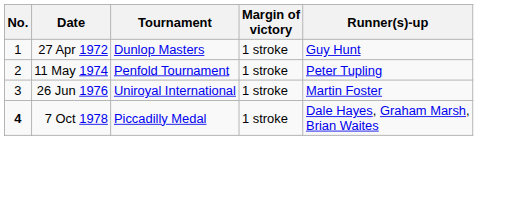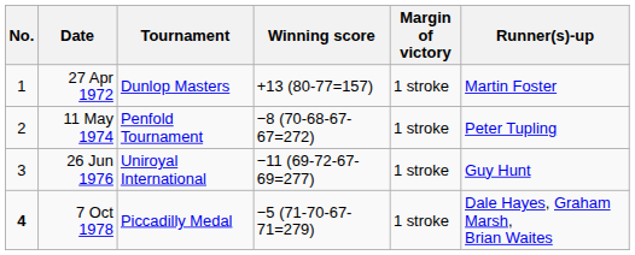+ column: Winning score | +13 (80-77=157) | −8 (70-68-67-67=272) | −11 (69-72-67-69=277) | −5 (71-70-67-71=279)
27 Apr 1972 | Runner(s)-up: Guy Hunt -> Martin Foster
26 Jun 1976 | Runner(s)-up: Martin Foster -> Guy Hunt
